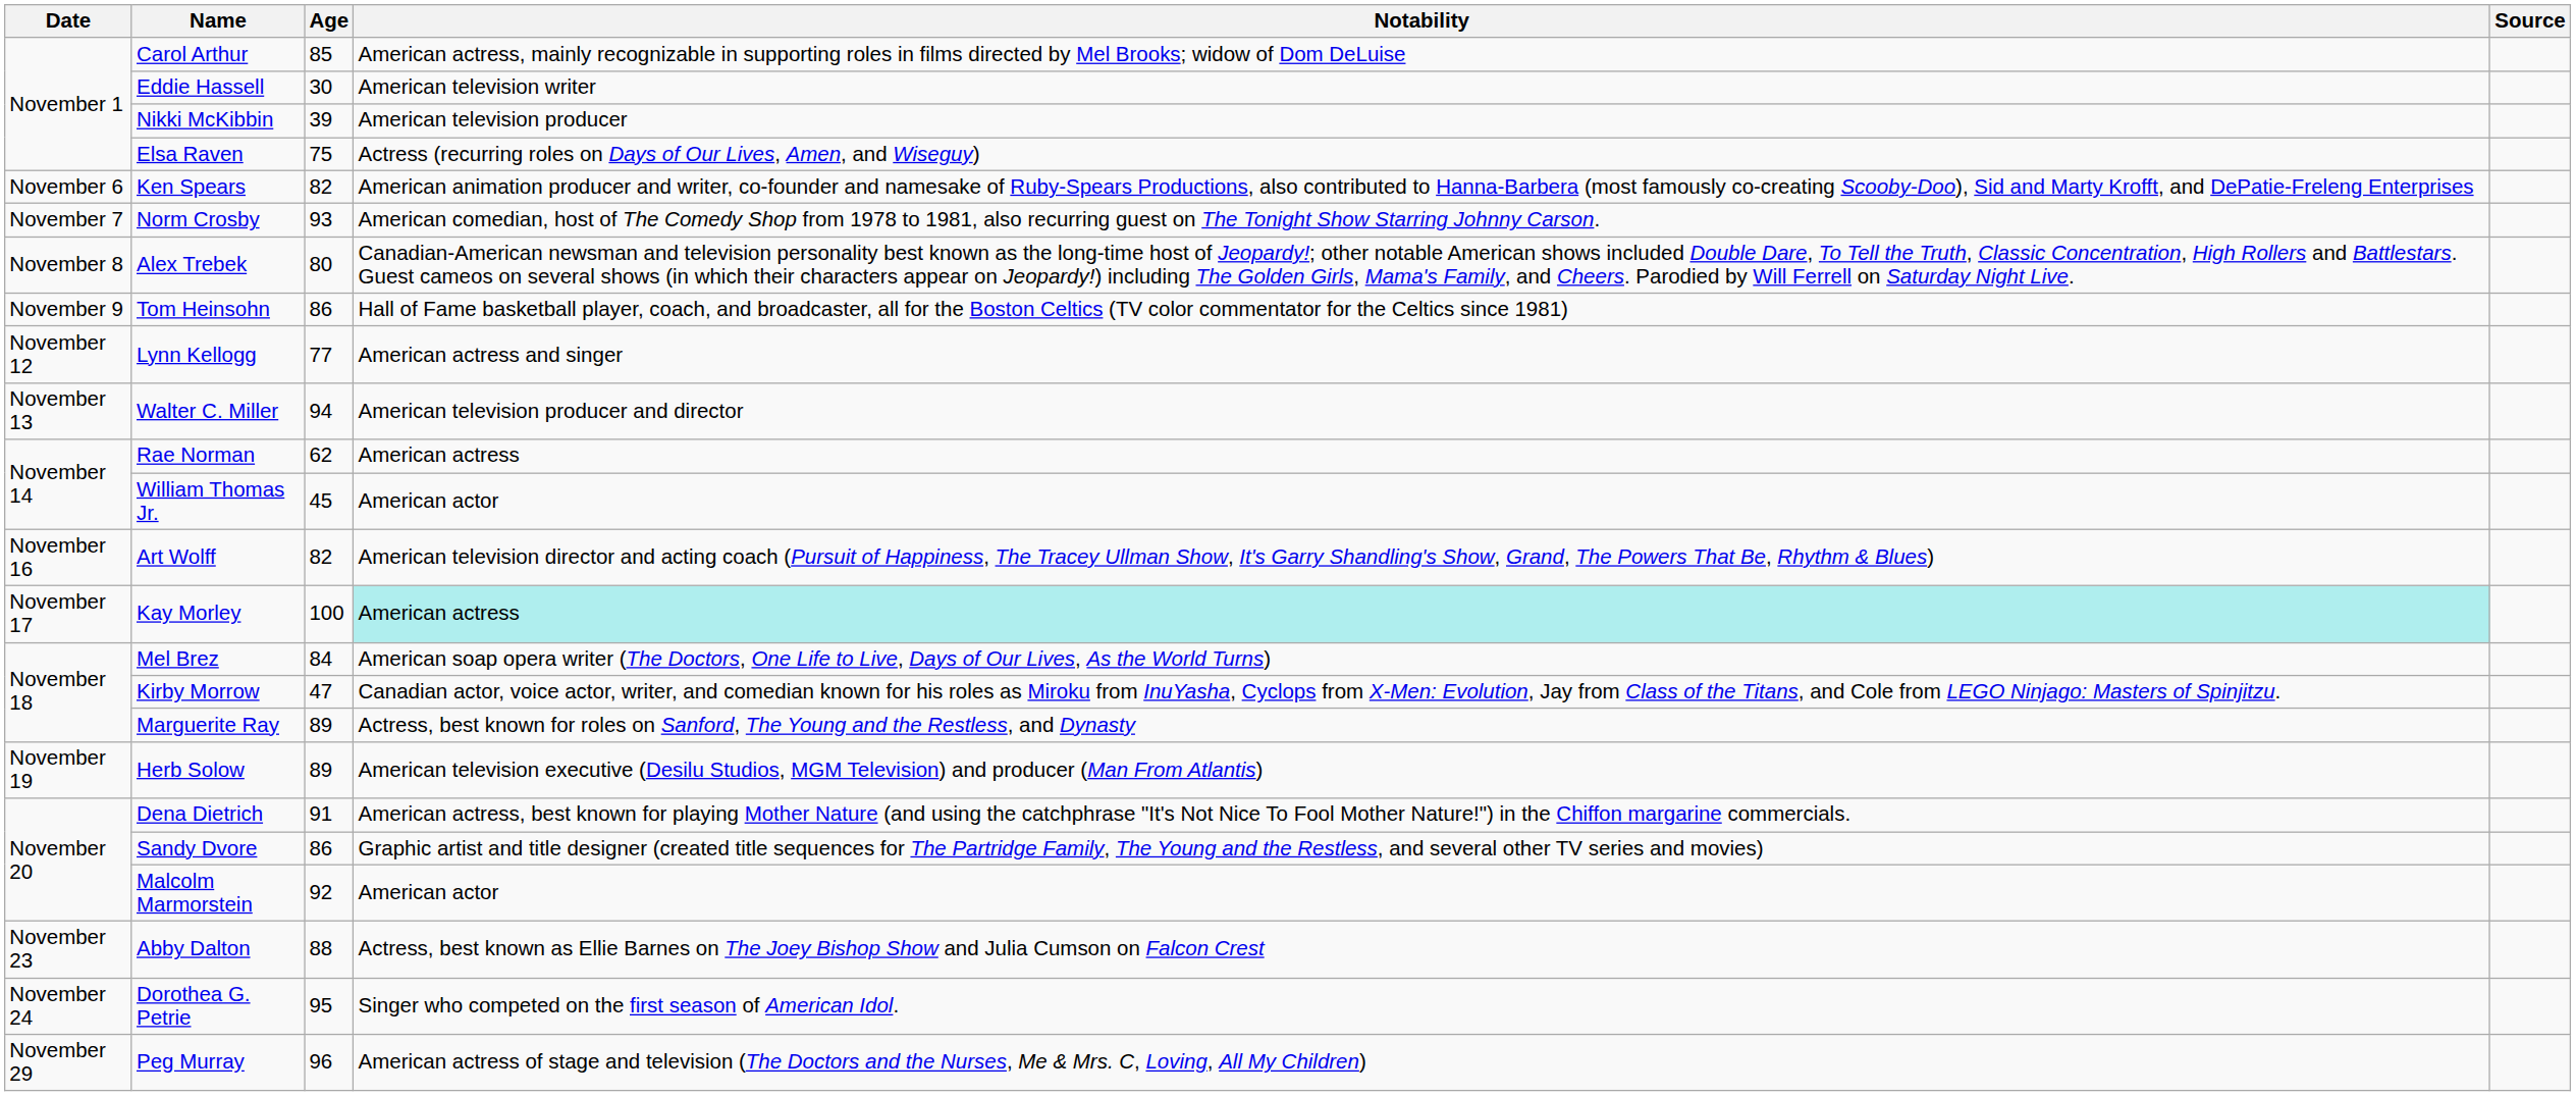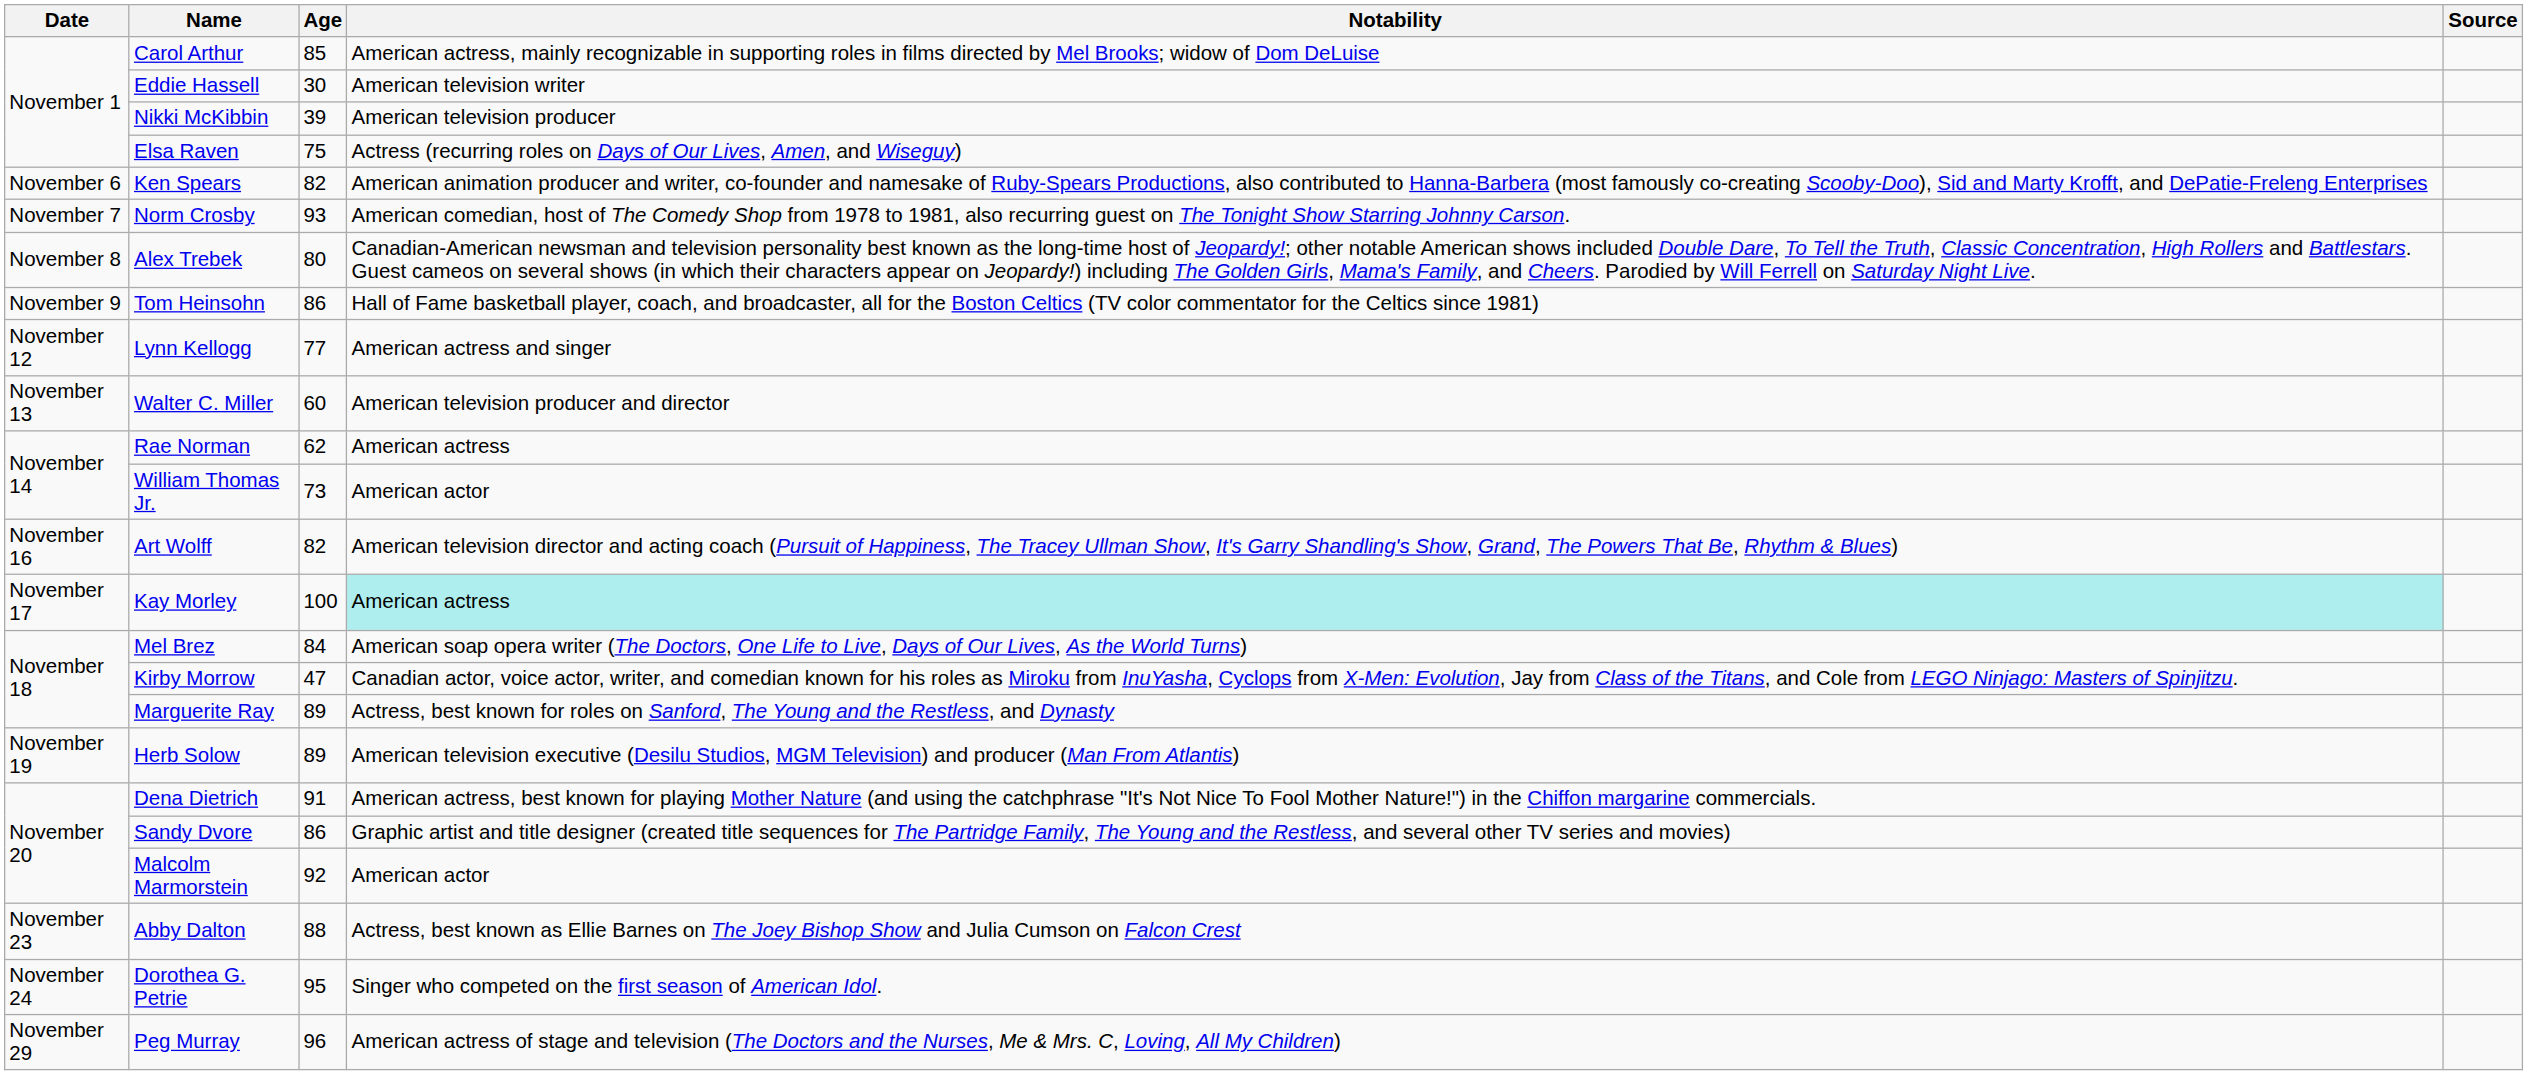Walter C. Miller | Age: 94 -> 60
William Thomas Jr. | Age: 45 -> 73
